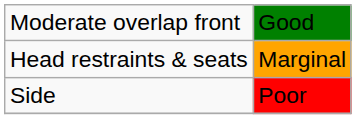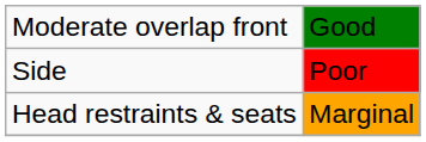rows swapped: Side <-> Head restraints & seats
